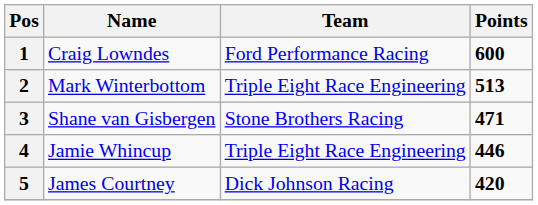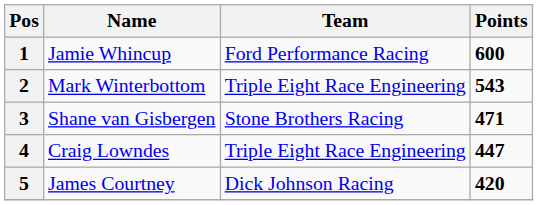1 | Name: Craig Lowndes -> Jamie Whincup
2 | Points: 513 -> 543
4 | Name: Jamie Whincup -> Craig Lowndes
4 | Points: 446 -> 447
